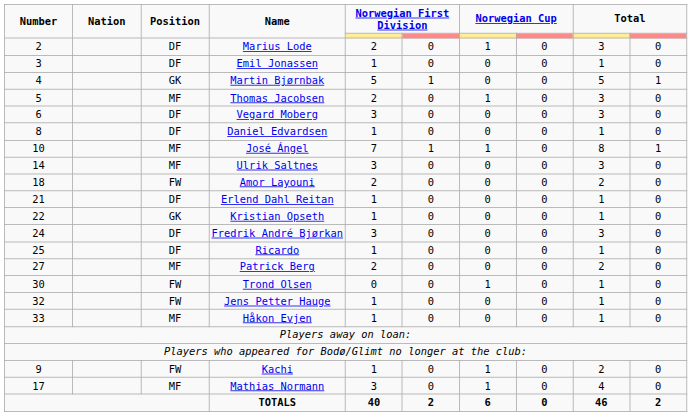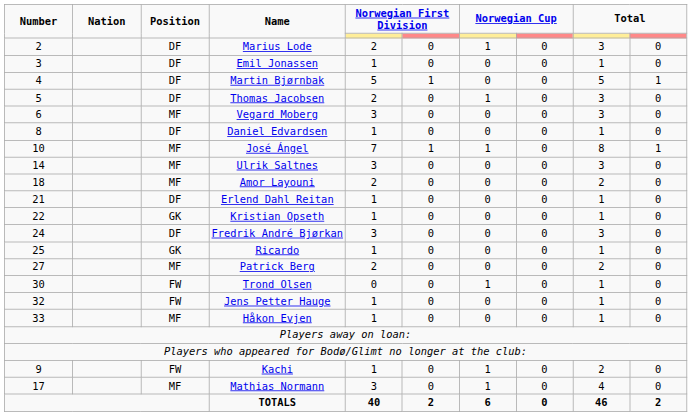Martin Bjørnbak | Position: GK -> DF
Thomas Jacobsen | Position: MF -> DF
Vegard Moberg | Position: DF -> MF
Amor Layouni | Position: FW -> MF
Ricardo | Position: DF -> GK
